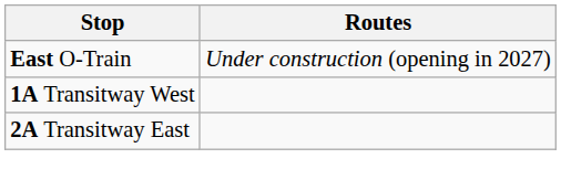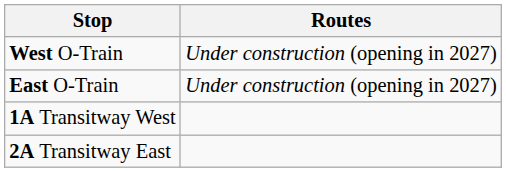+ row: West O-Train | Under construction (opening in 2027)
